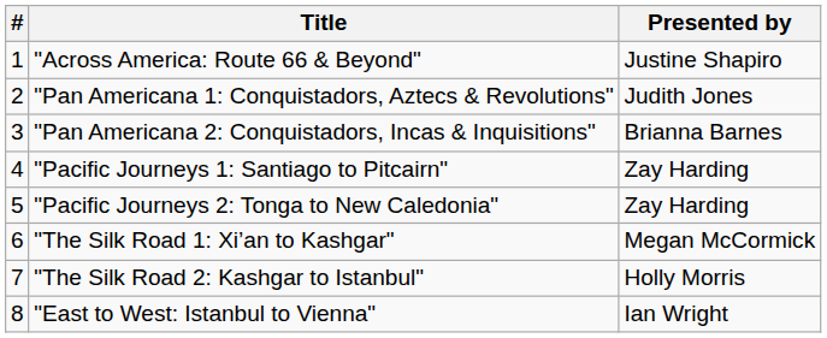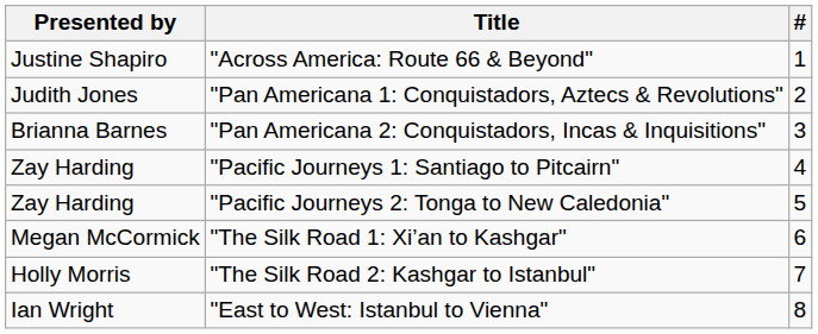columns swapped: # <-> Presented by
